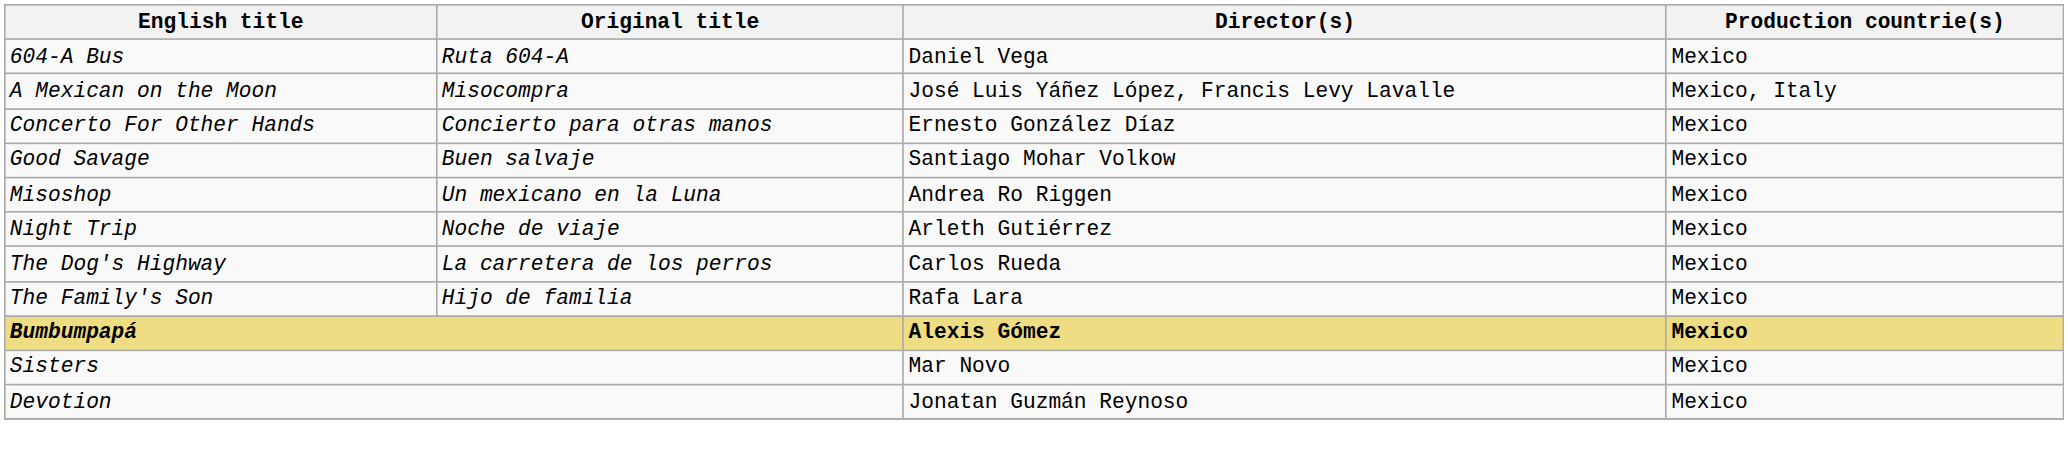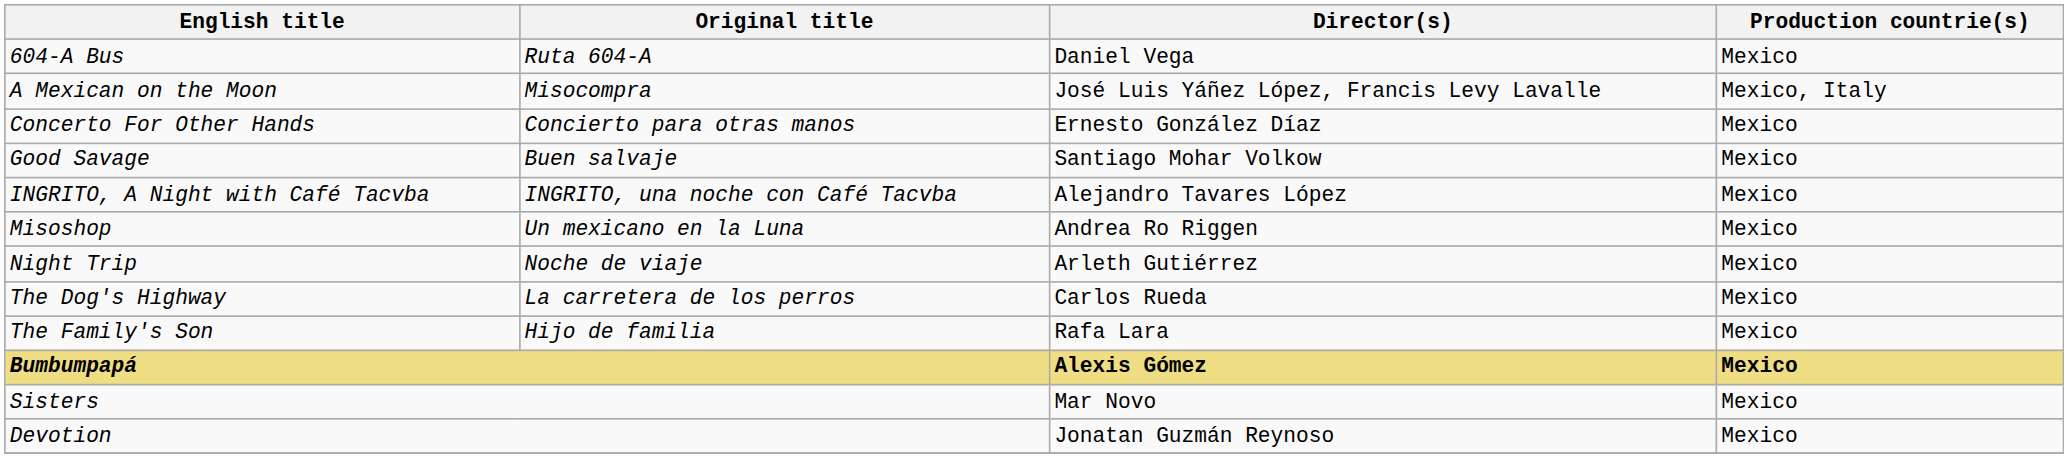+ row: INGRITO, A Night with Café Tacvba | INGRITO, una noche con Café Tacvba | Alejandro Tavares López | Mexico
